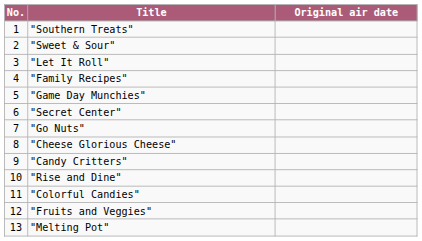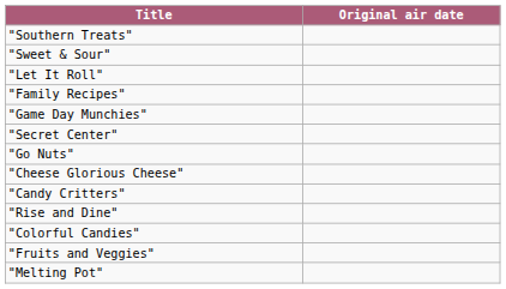- column: No. | 1 | 2 | 3 | 4 | 5 | 6 | 7 | 8 | 9 | 10 | 11 | 12 | 13
